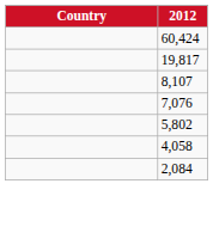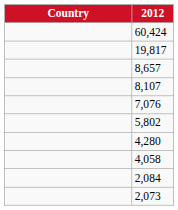+ row: 8,657
+ row: 4,280
+ row: 2,073
